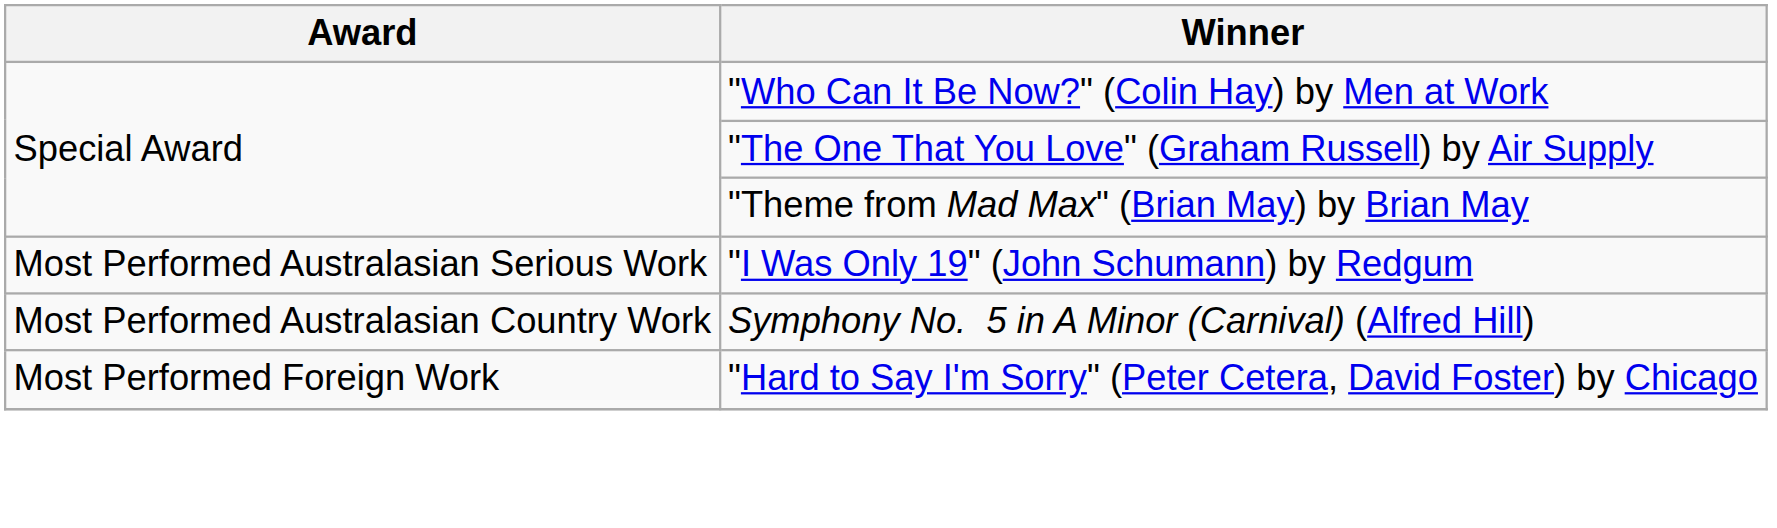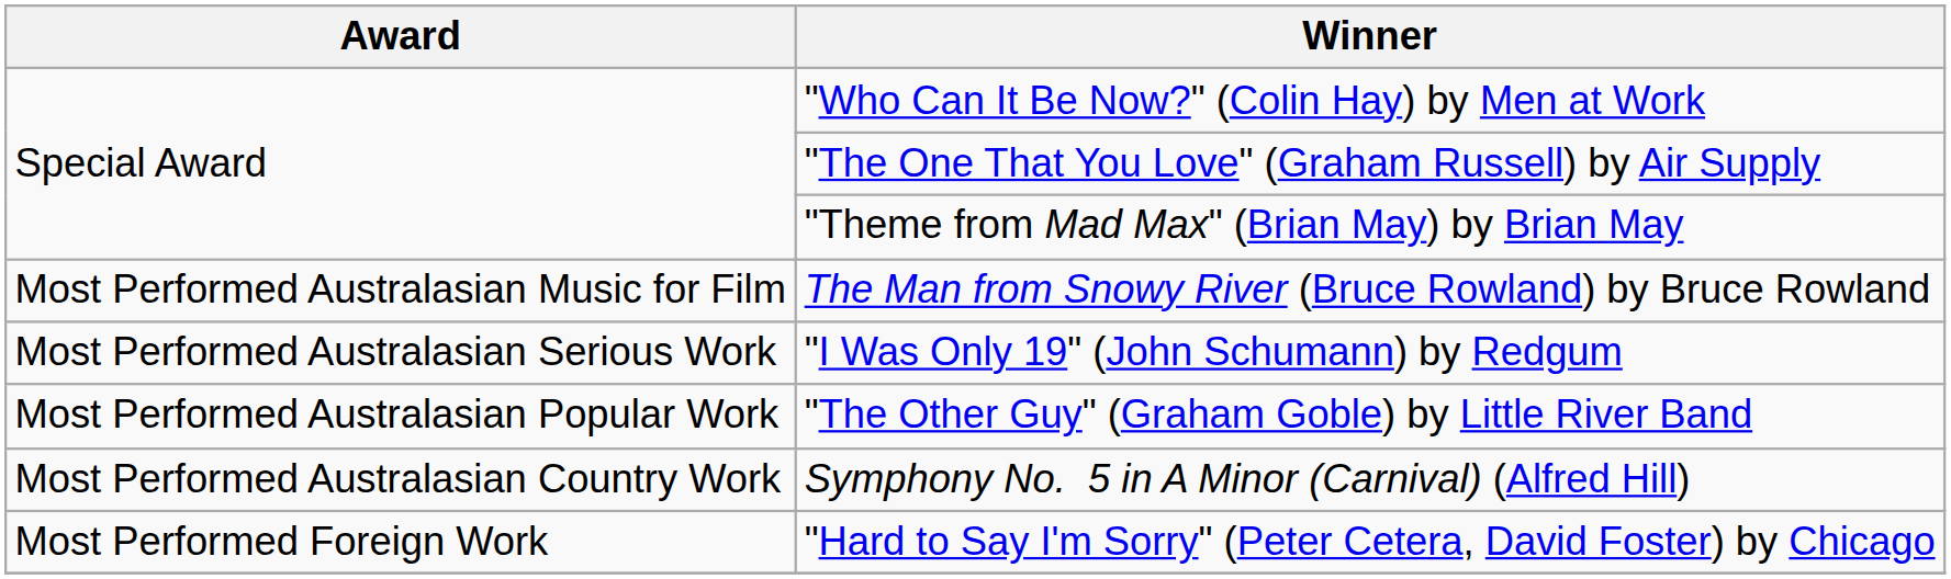+ row: Most Performed Australasian Music for Film | The Man from Snowy River (Bruce Rowland) by Bruce Rowland
+ row: Most Performed Australasian Popular Work | "The Other Guy" (Graham Goble) by Little River Band
